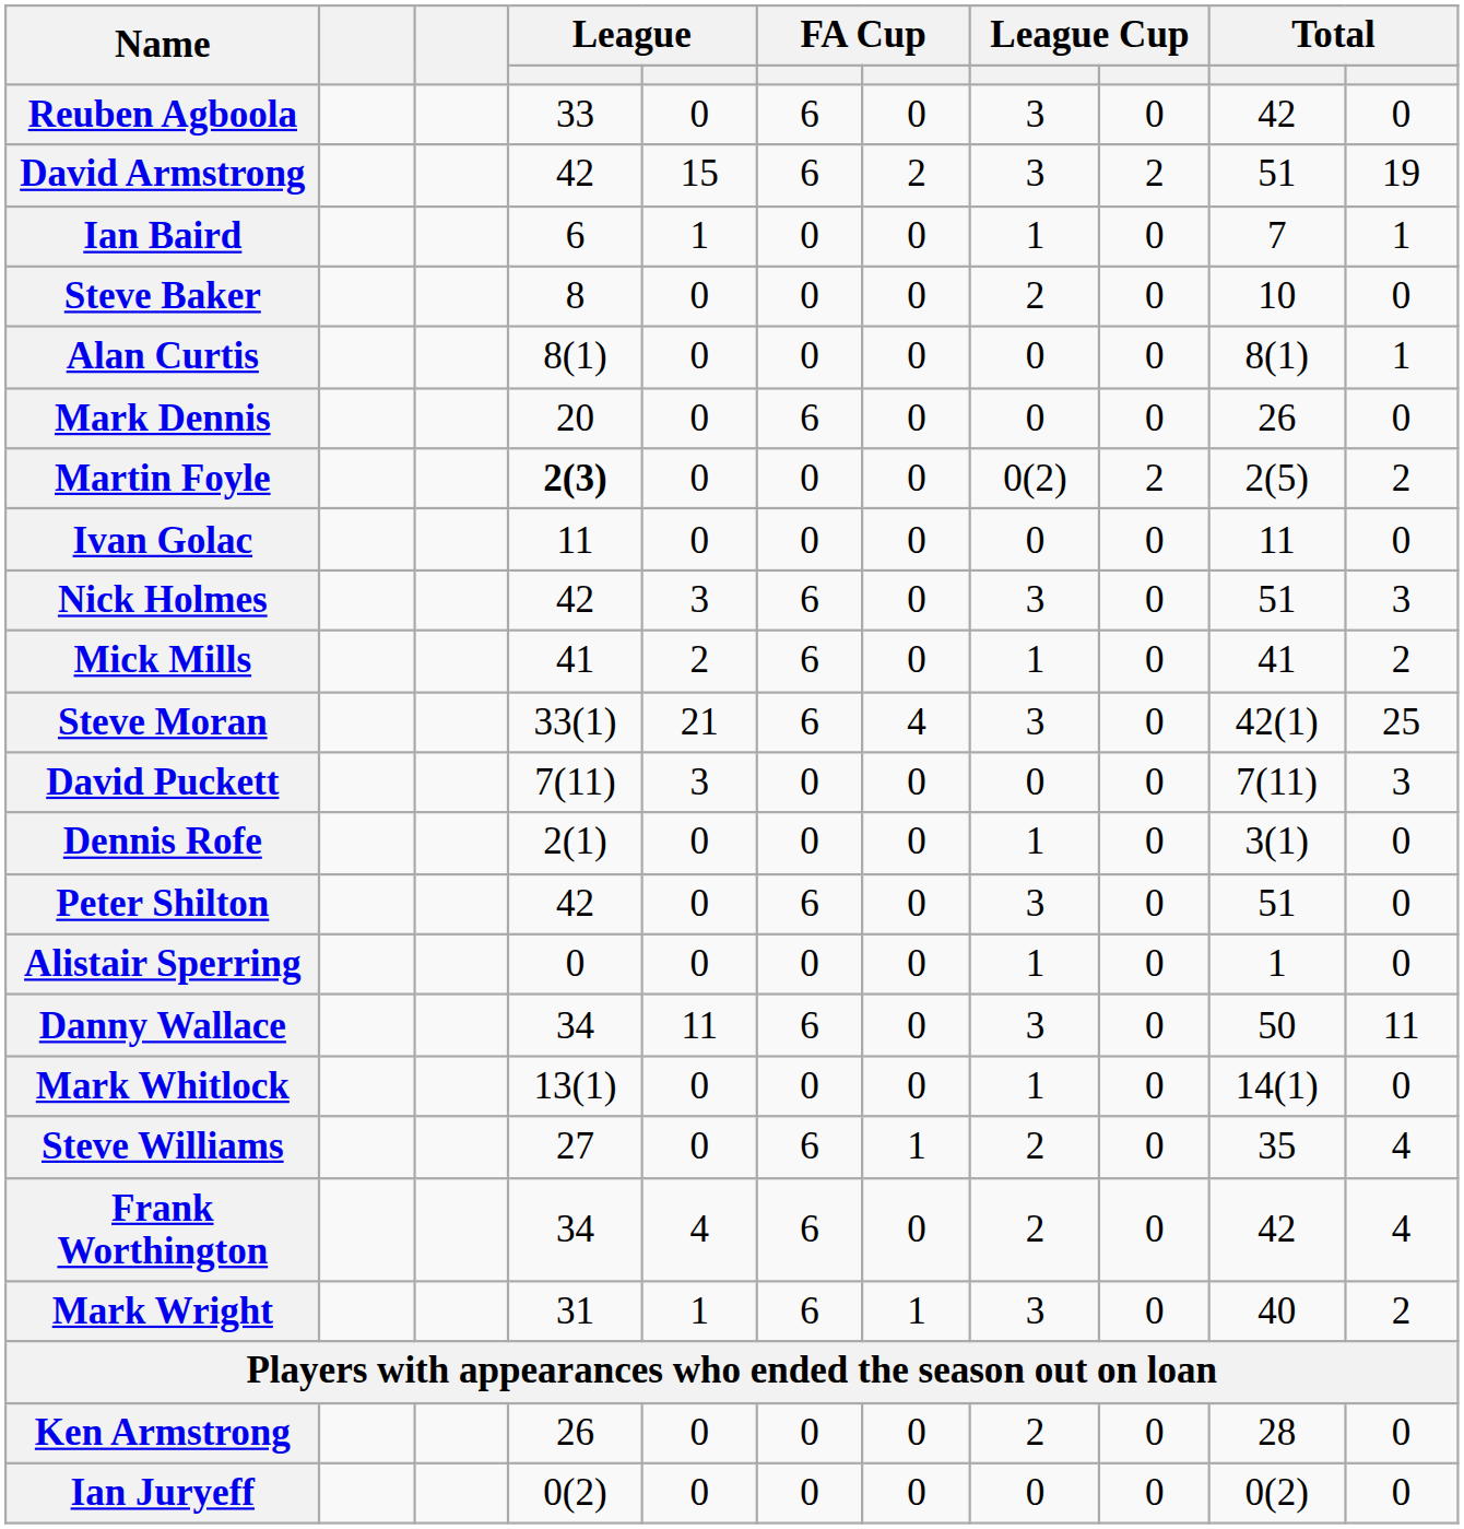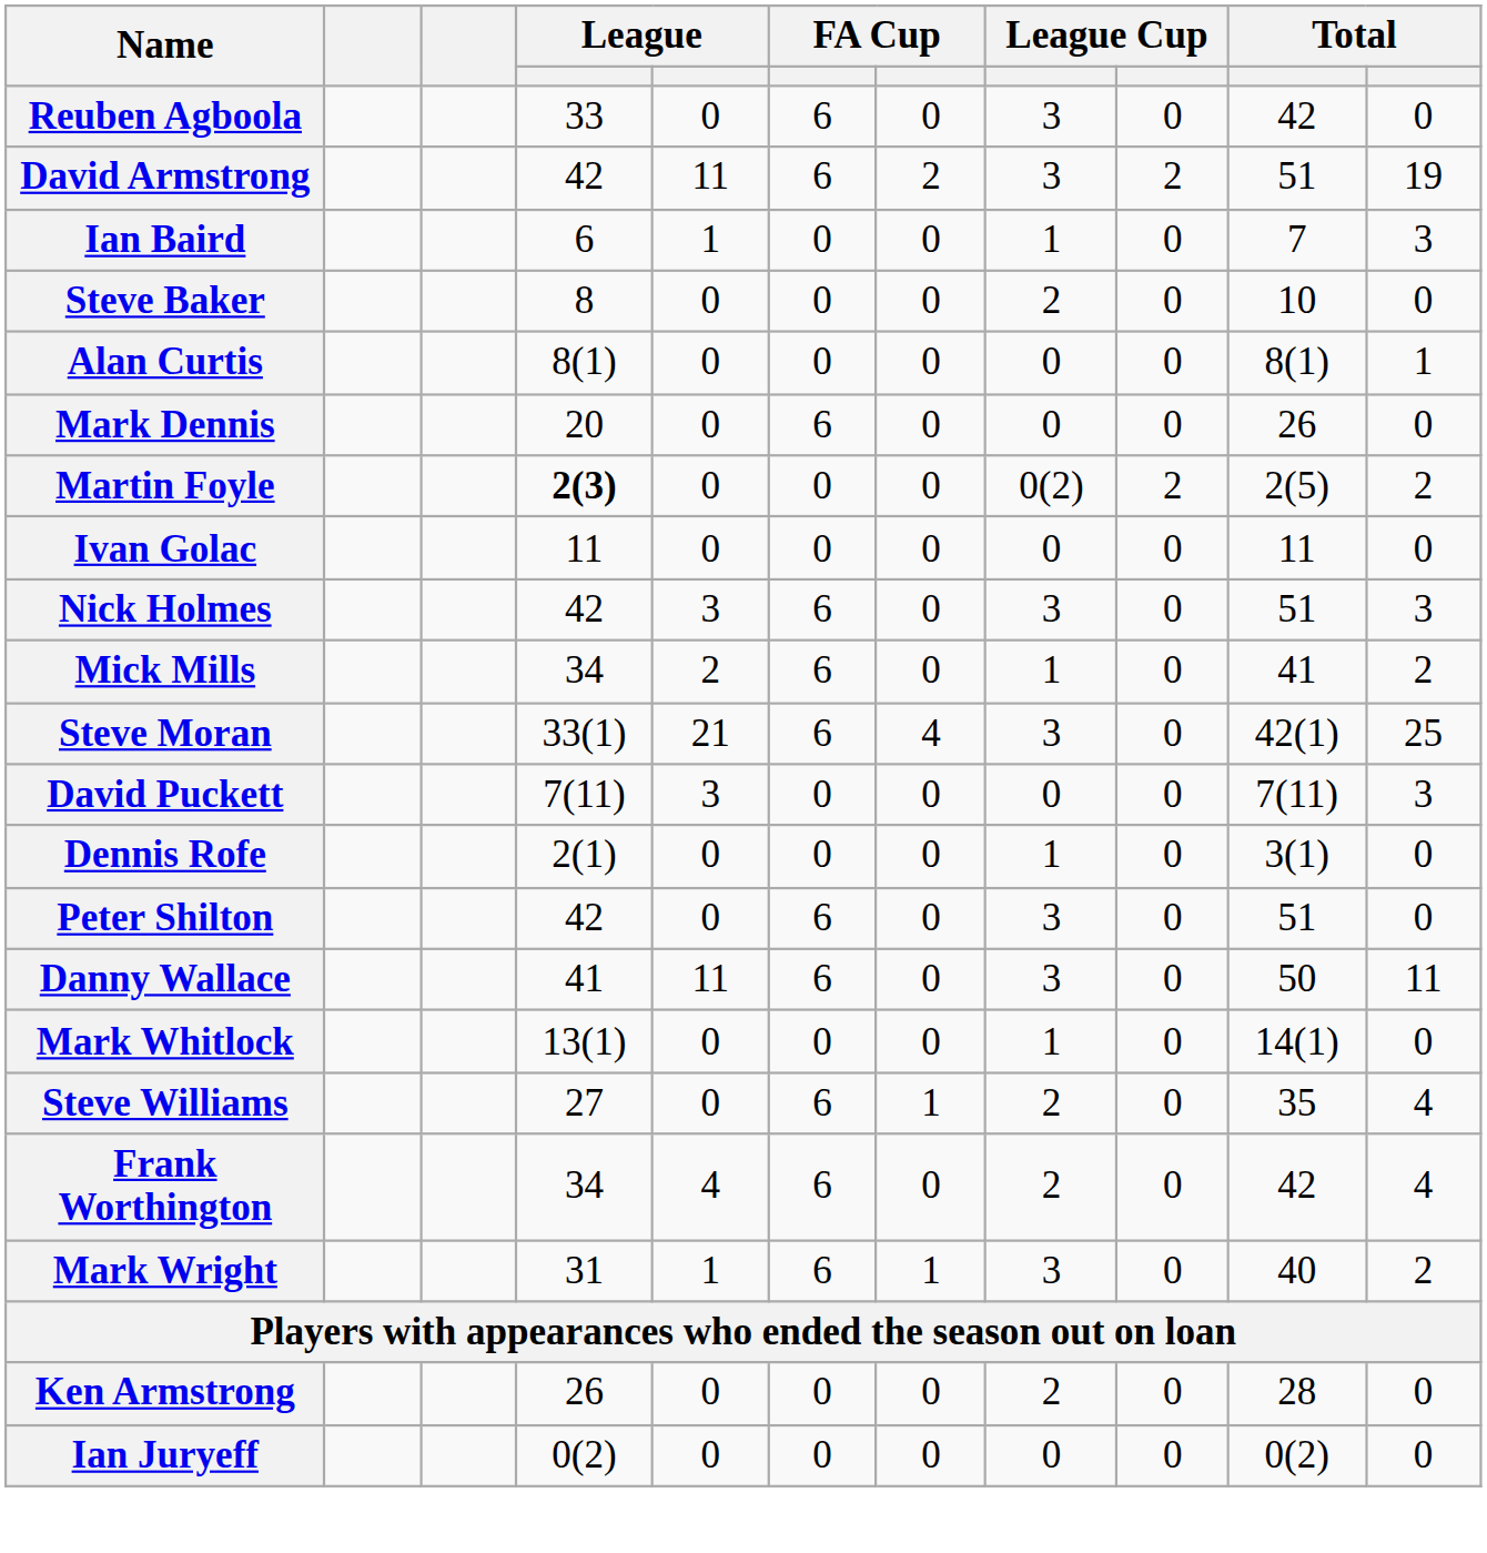David Armstrong | column 5: 15 -> 11
Ian Baird | column 11: 1 -> 3
Mick Mills | column 4: 41 -> 34
- row: Alistair Sperring | 0 | 0 | 0 | 0 | 1 | 0 | 1 | 0
Danny Wallace | column 4: 34 -> 41
